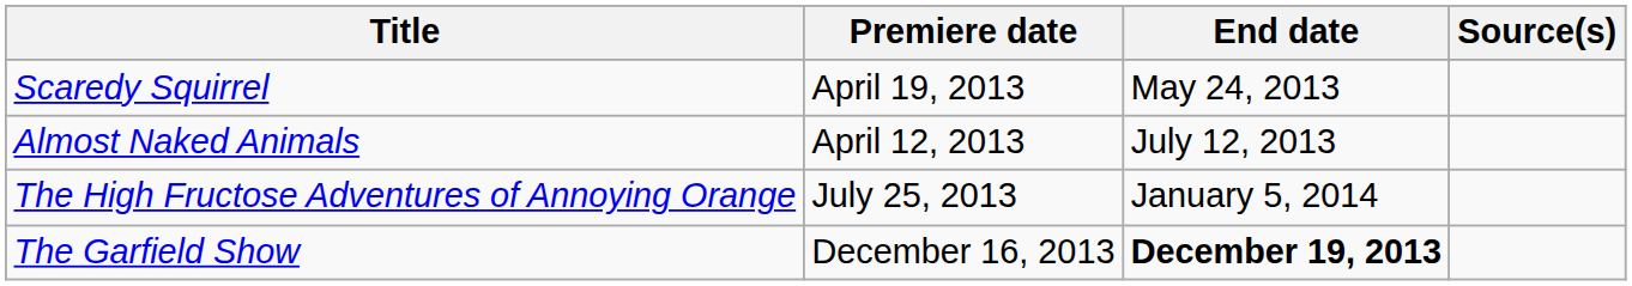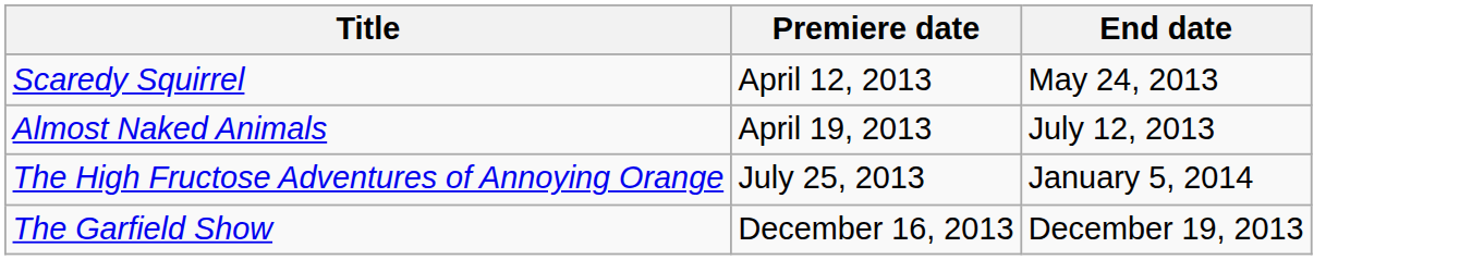- column: Source(s)
Scaredy Squirrel | Premiere date: April 19, 2013 -> April 12, 2013
Almost Naked Animals | Premiere date: April 12, 2013 -> April 19, 2013
The Garfield Show | End date: bold -> normal
